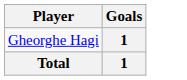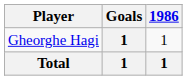+ column: 1986 | 1 | 1
